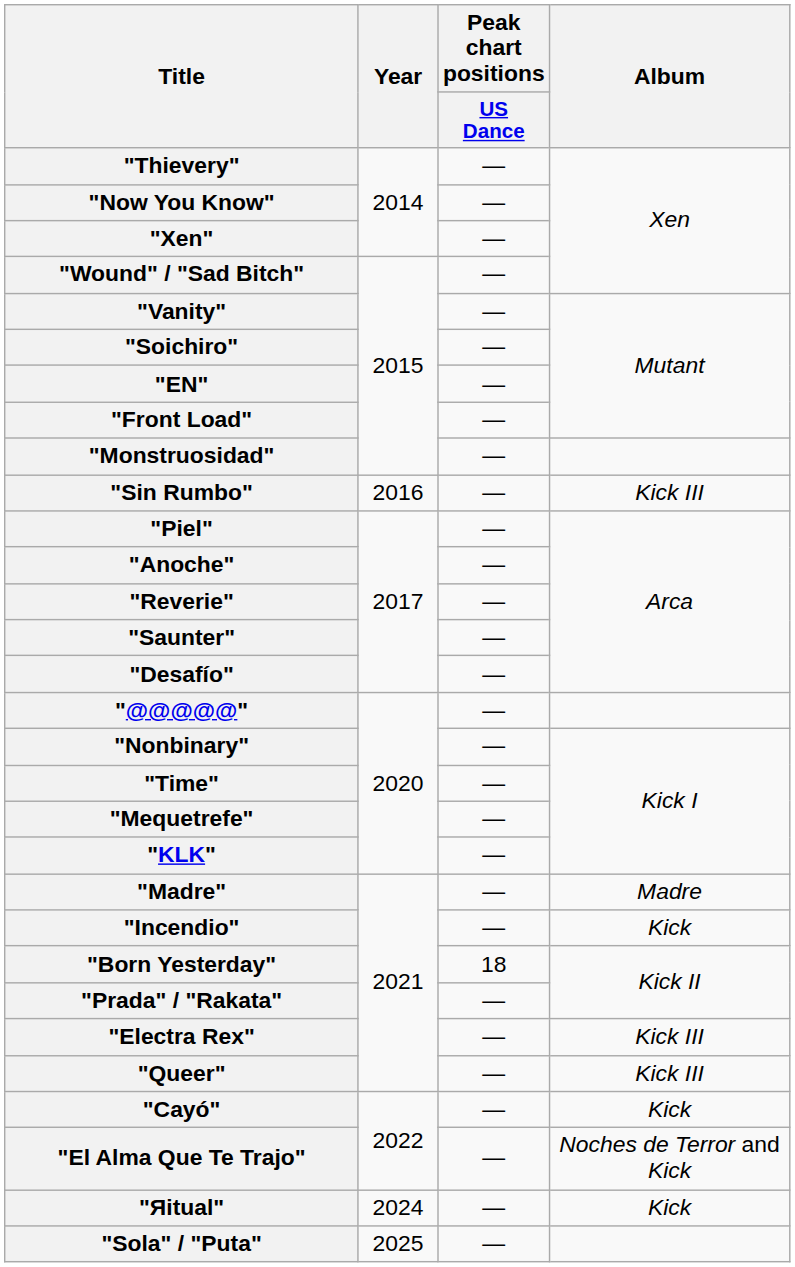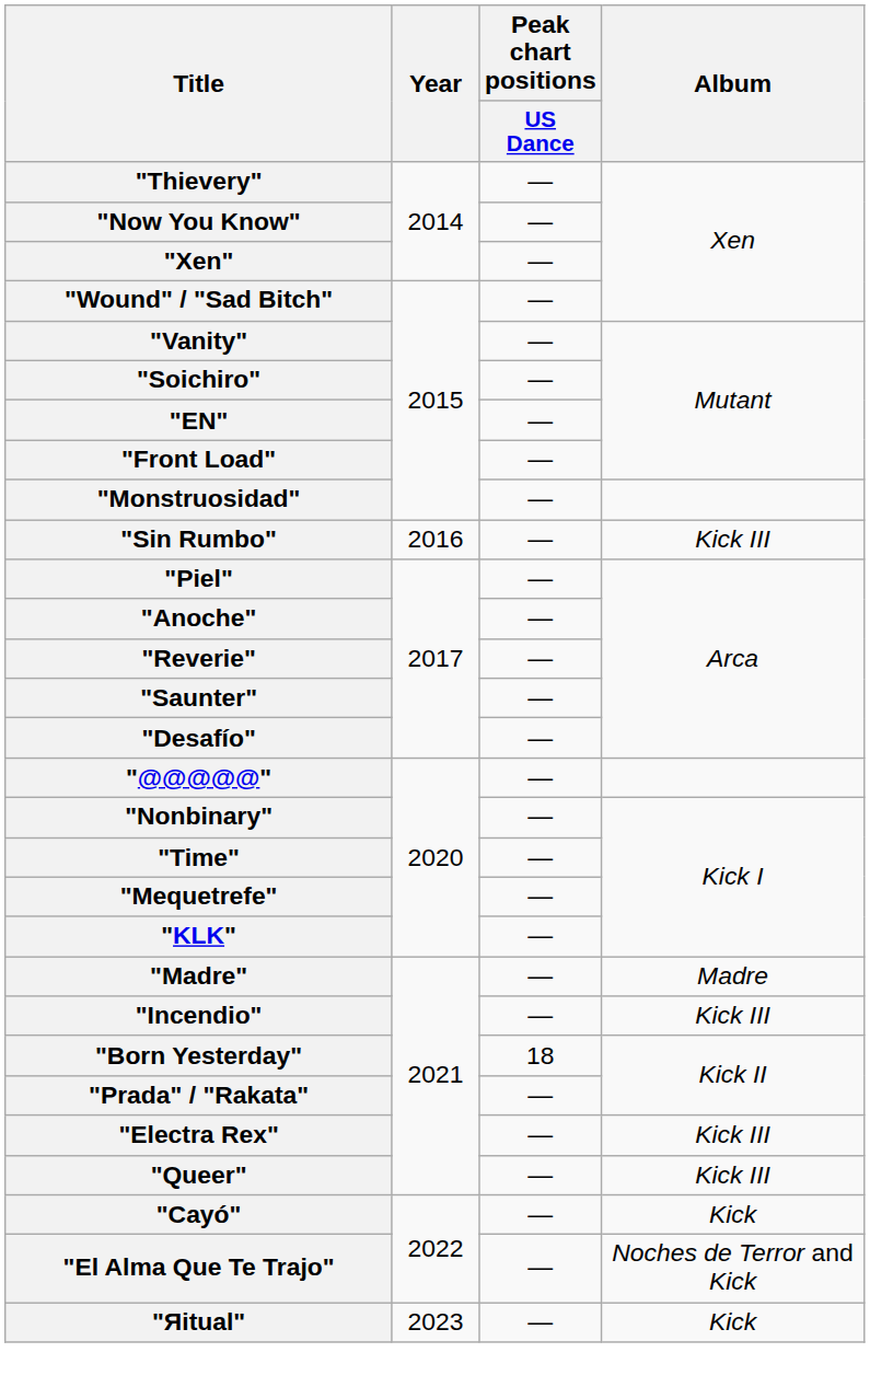"Incendio" | Album: Kick -> Kick III
"Яitual" | Year: 2024 -> 2023
- row: "Sola" / "Puta" | 2025 | —
